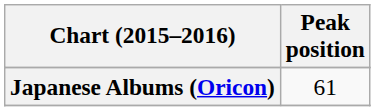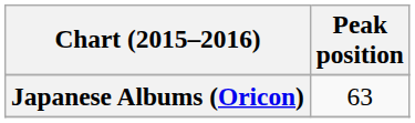Japanese Albums (Oricon) | Peak position: 61 -> 63
